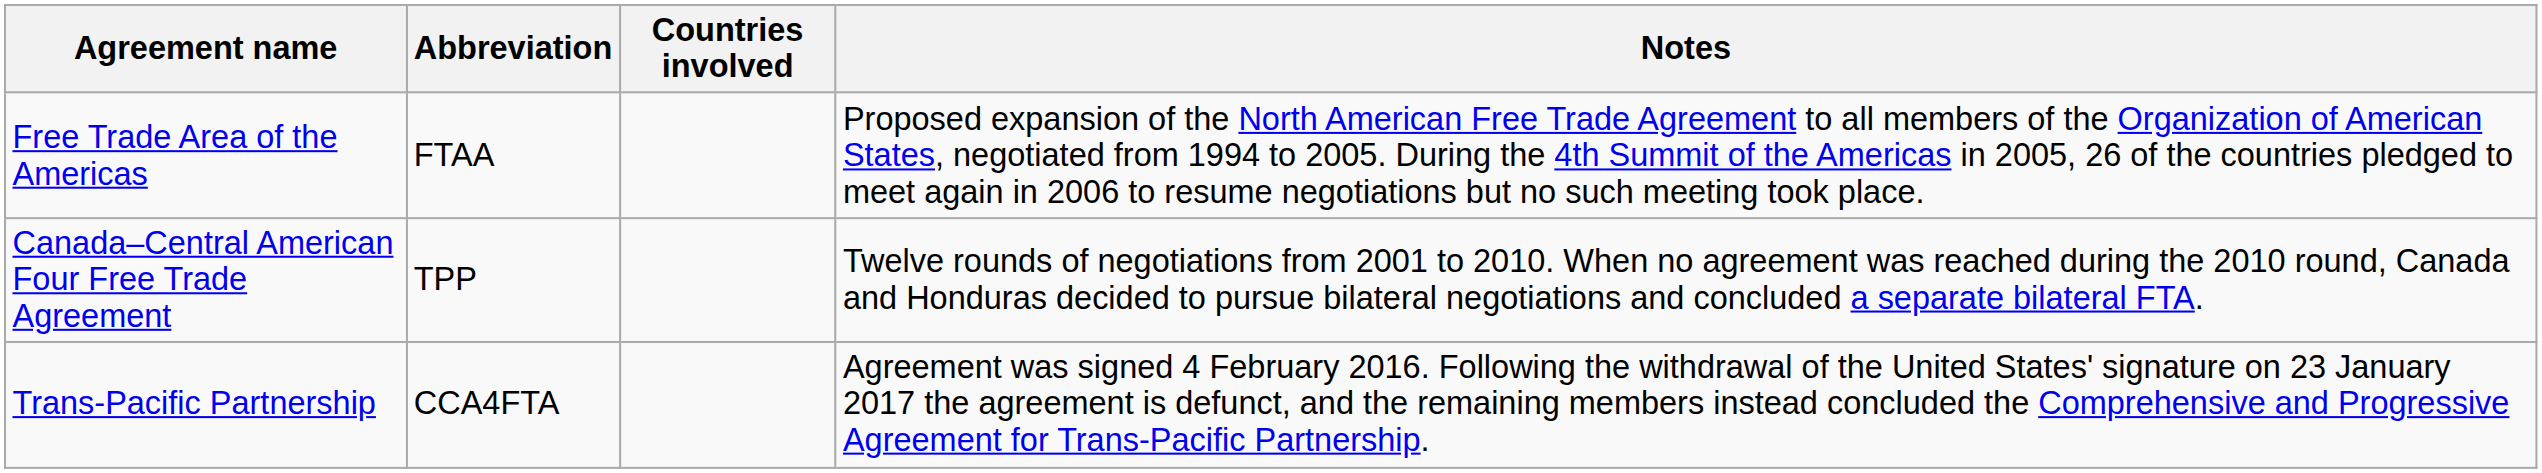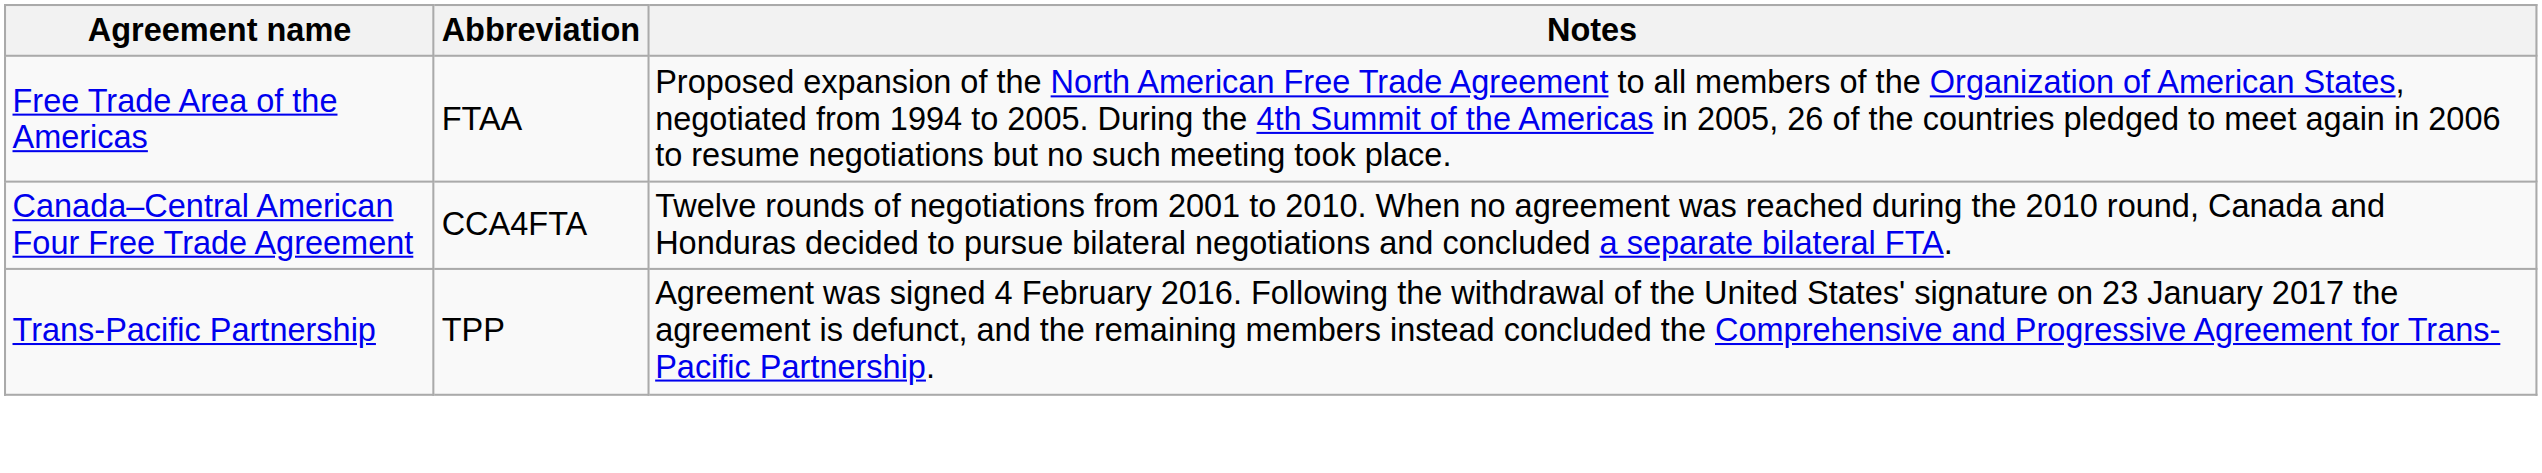- column: Countries involved
Canada–Central American Four Free Trade Agreement | Abbreviation: TPP -> CCA4FTA
Trans-Pacific Partnership | Abbreviation: CCA4FTA -> TPP
